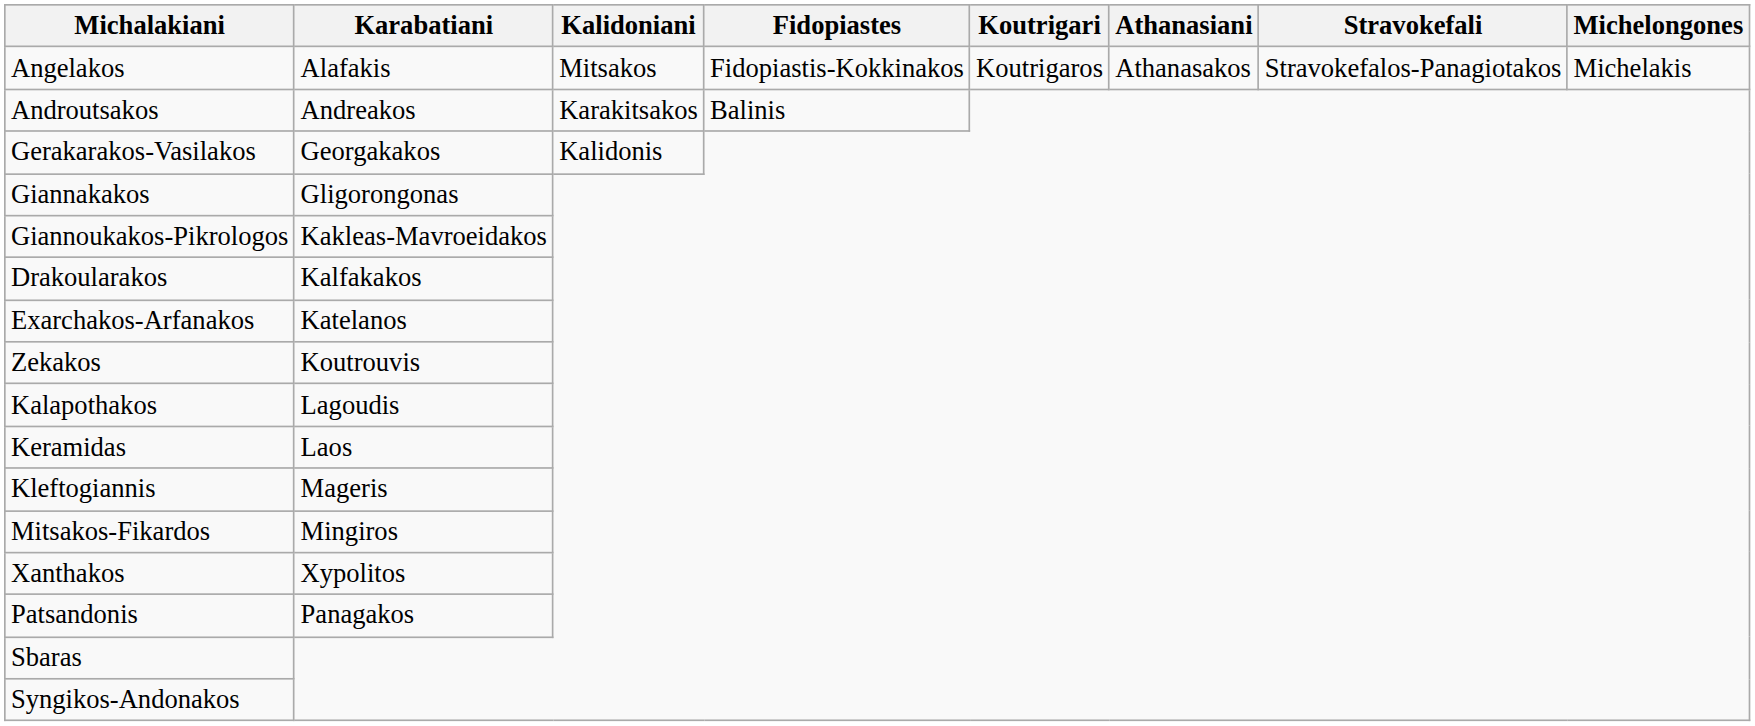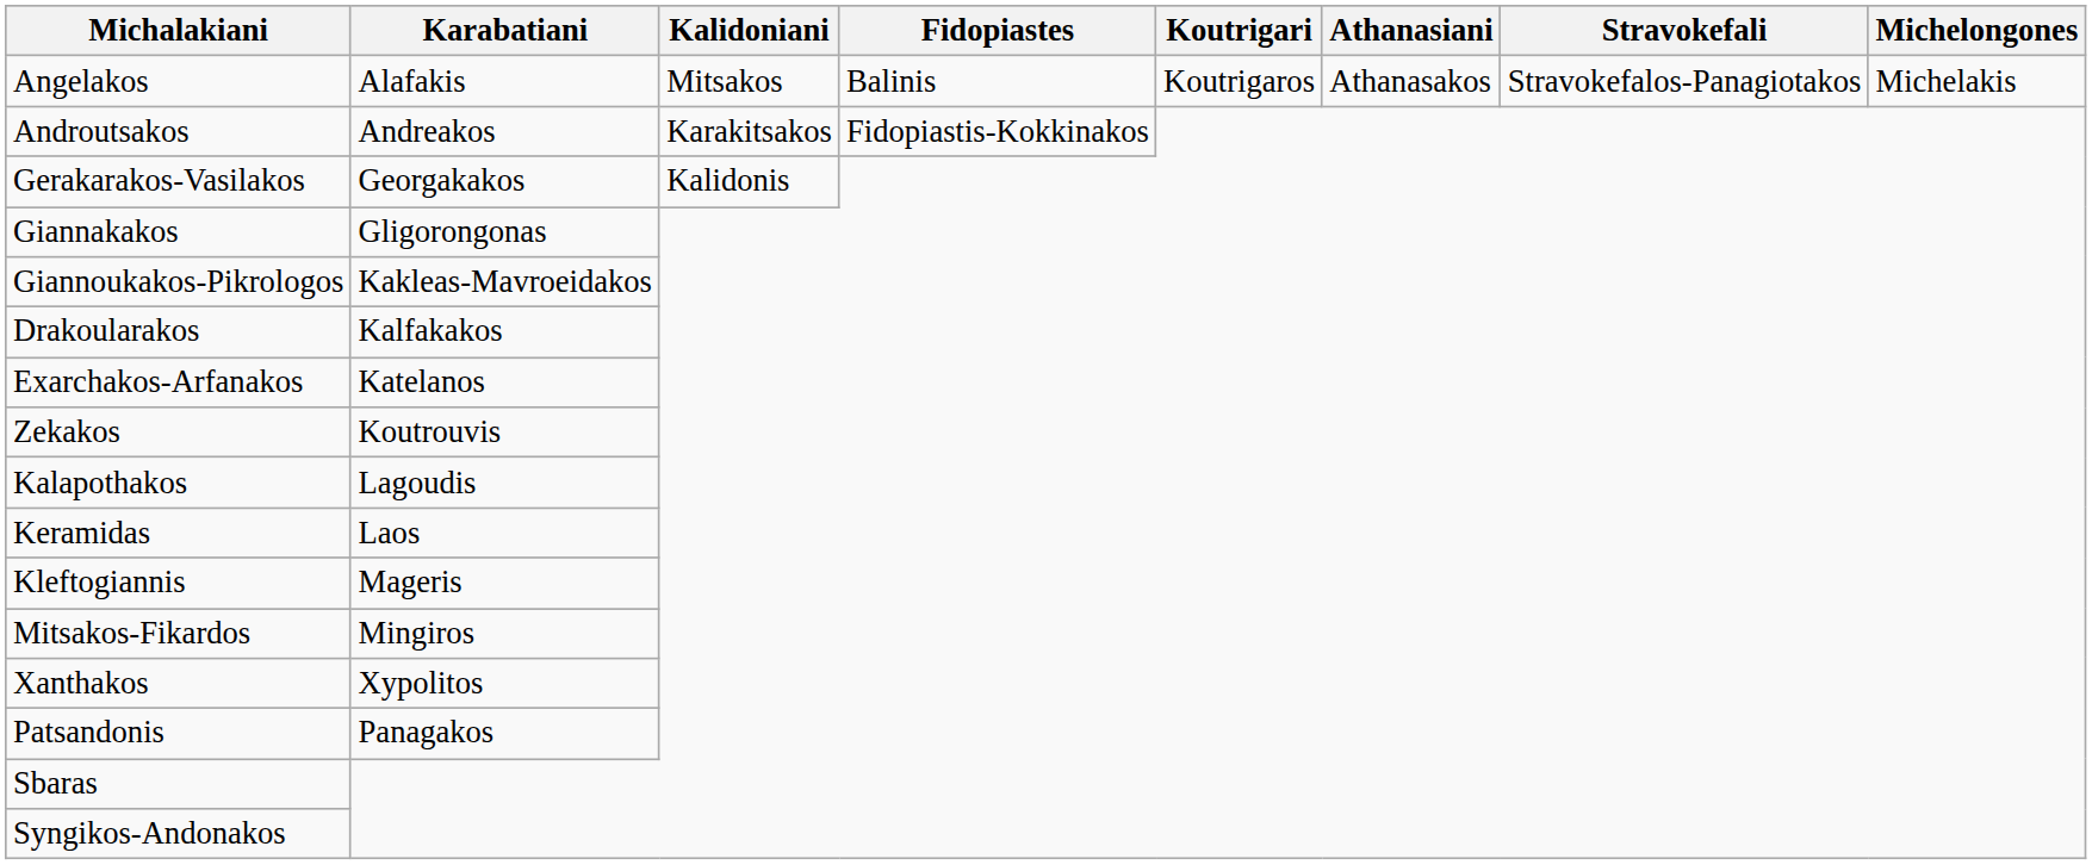Angelakos | Fidopiastes: Fidopiastis-Kokkinakos -> Balinis
Androutsakos | Fidopiastes: Balinis -> Fidopiastis-Kokkinakos
